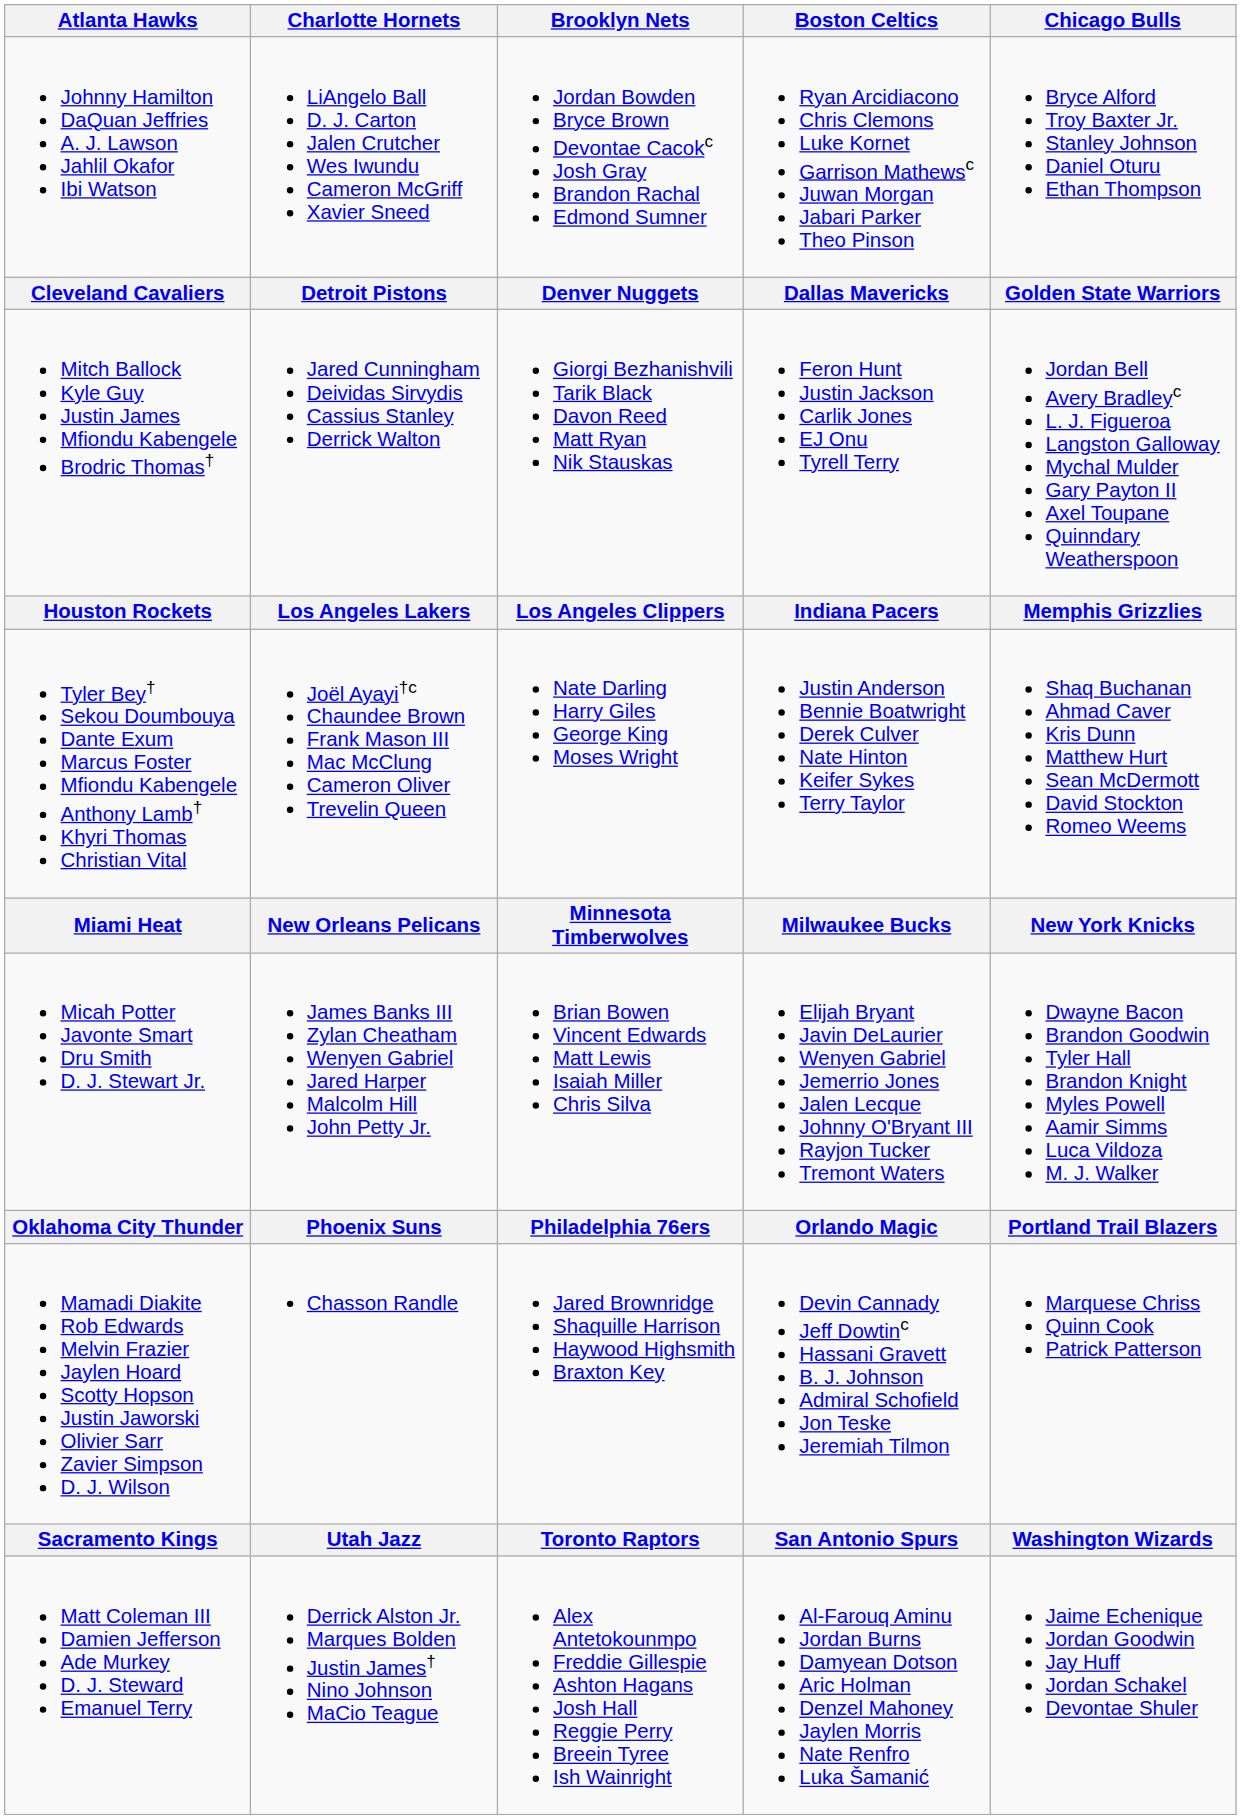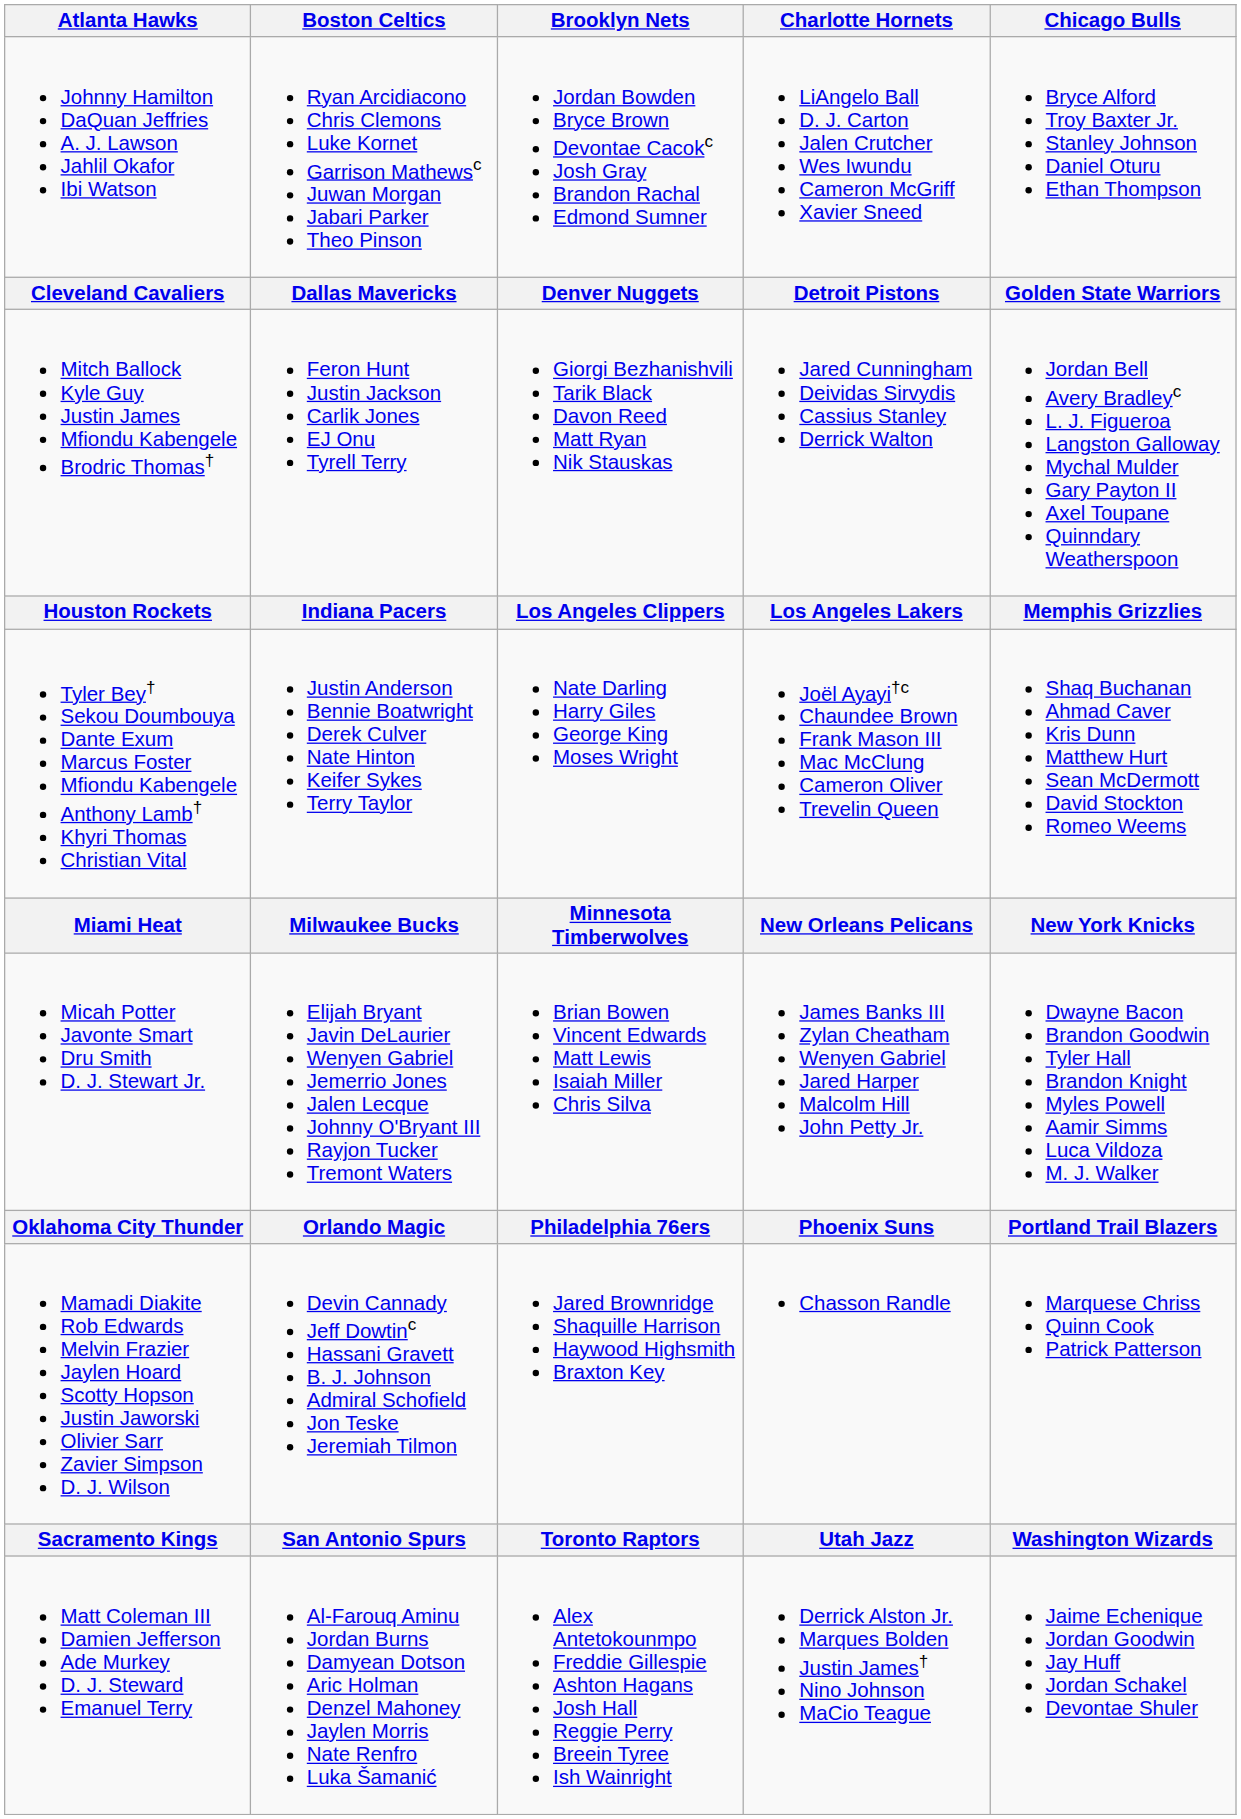columns swapped: Boston Celtics <-> Charlotte Hornets
